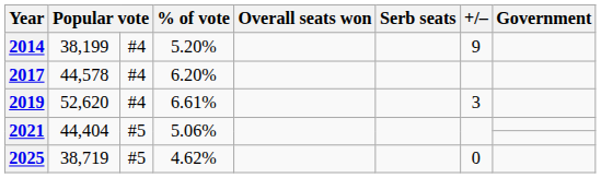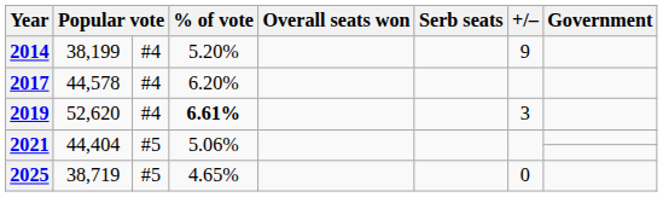2019 | % of vote: normal -> bold
2025 | % of vote: 4.62% -> 4.65%
